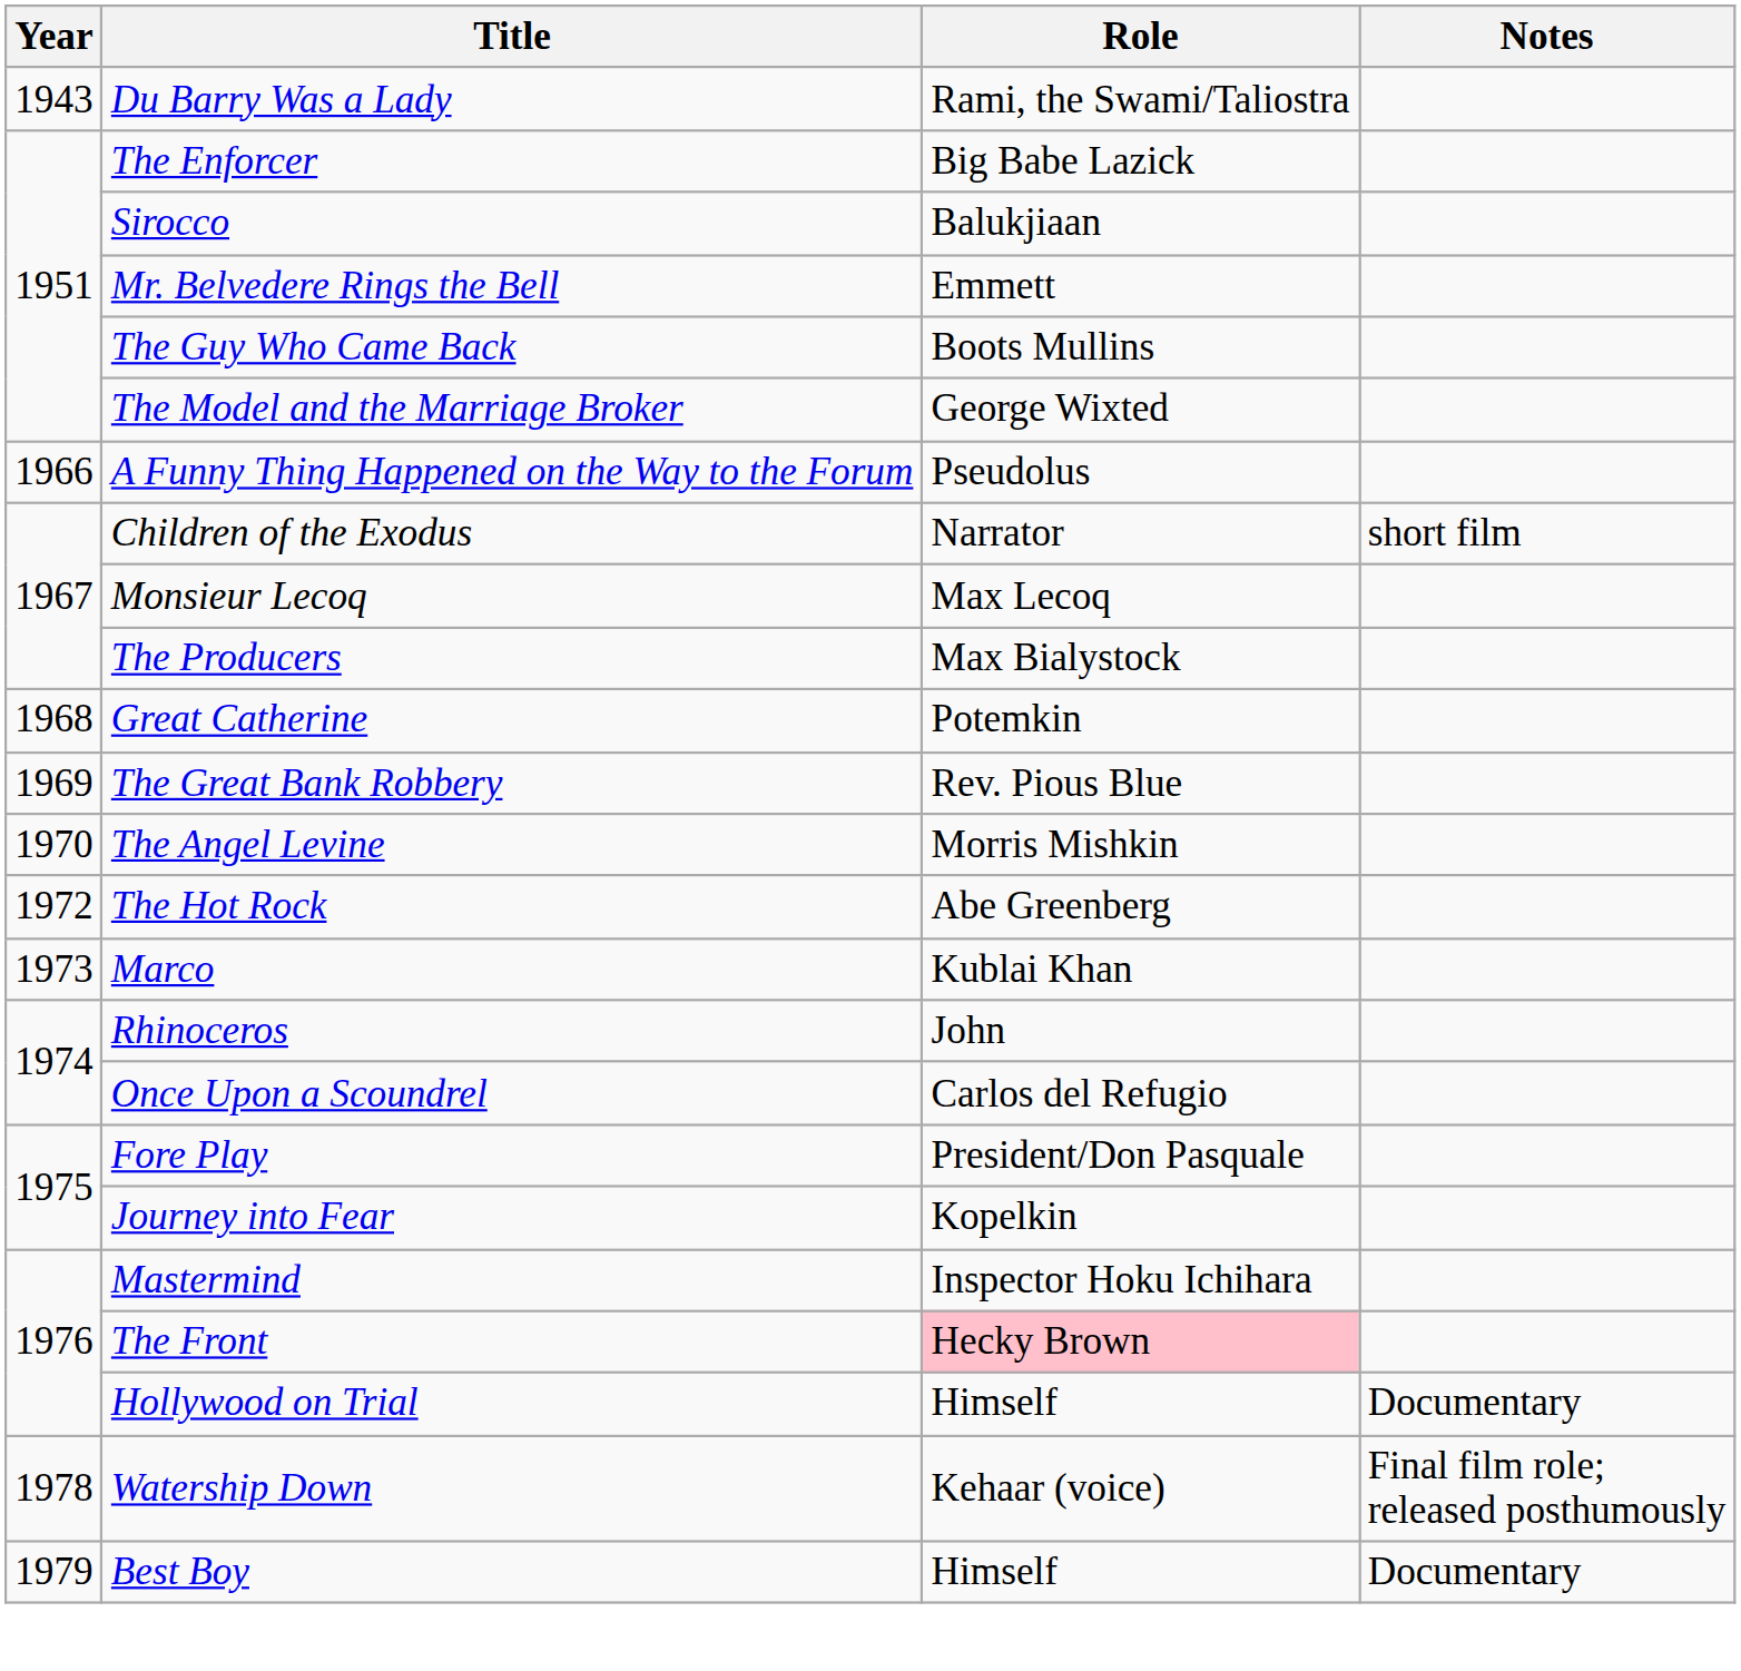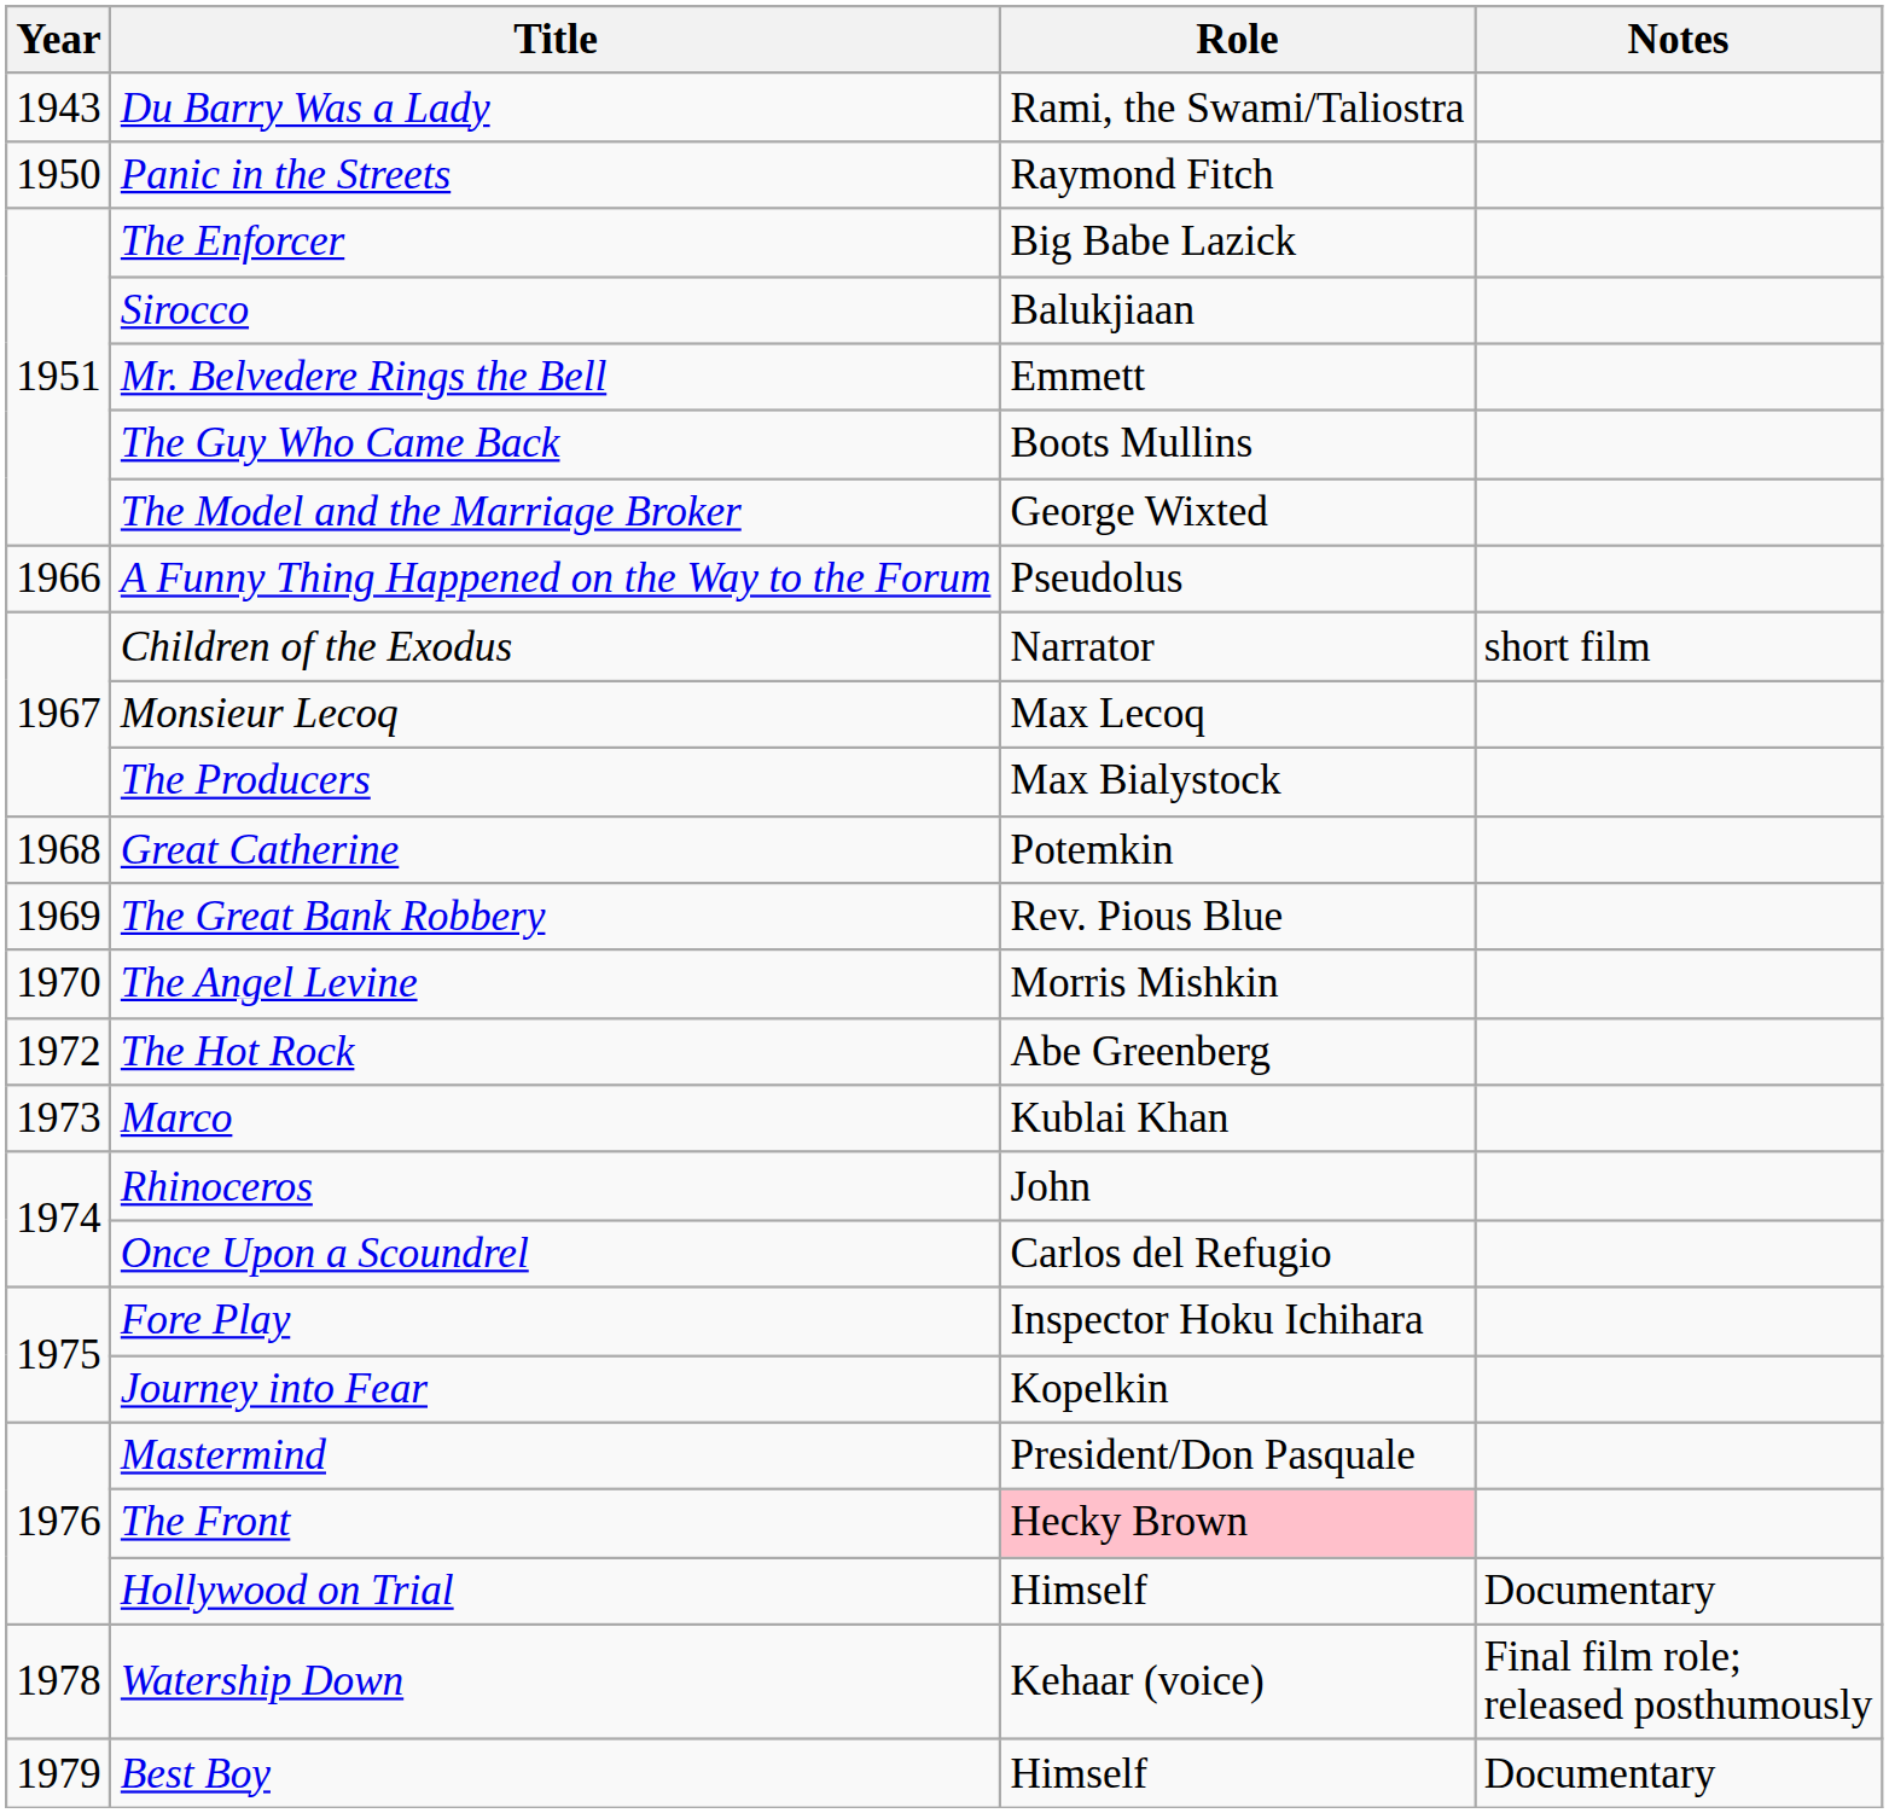+ row: 1950 | Panic in the Streets | Raymond Fitch
Fore Play | Role: President/Don Pasquale -> Inspector Hoku Ichihara
Mastermind | Role: Inspector Hoku Ichihara -> President/Don Pasquale
